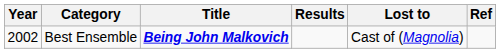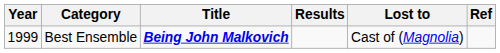Best Ensemble | Year: 2002 -> 1999
